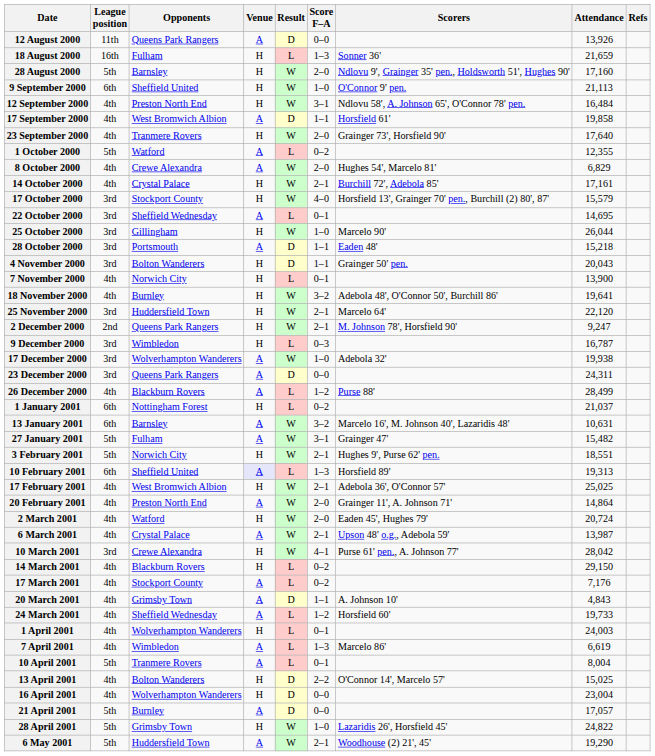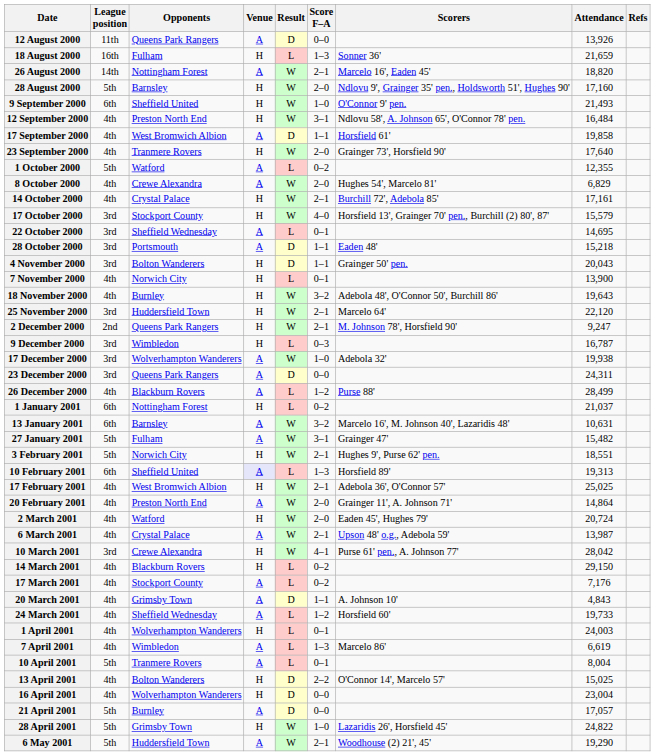+ row: 26 August 2000 | 14th | Nottingham Forest | A | W | 2–1 | Marcelo 16', Eaden 45' | 18,820
9 September 2000 | Attendance: 21,113 -> 21,493
- row: 25 October 2000 | 3rd | Gillingham | H | W | 1–0 | Marcelo 90' | 26,044
18 November 2000 | Attendance: 19,641 -> 19,643
